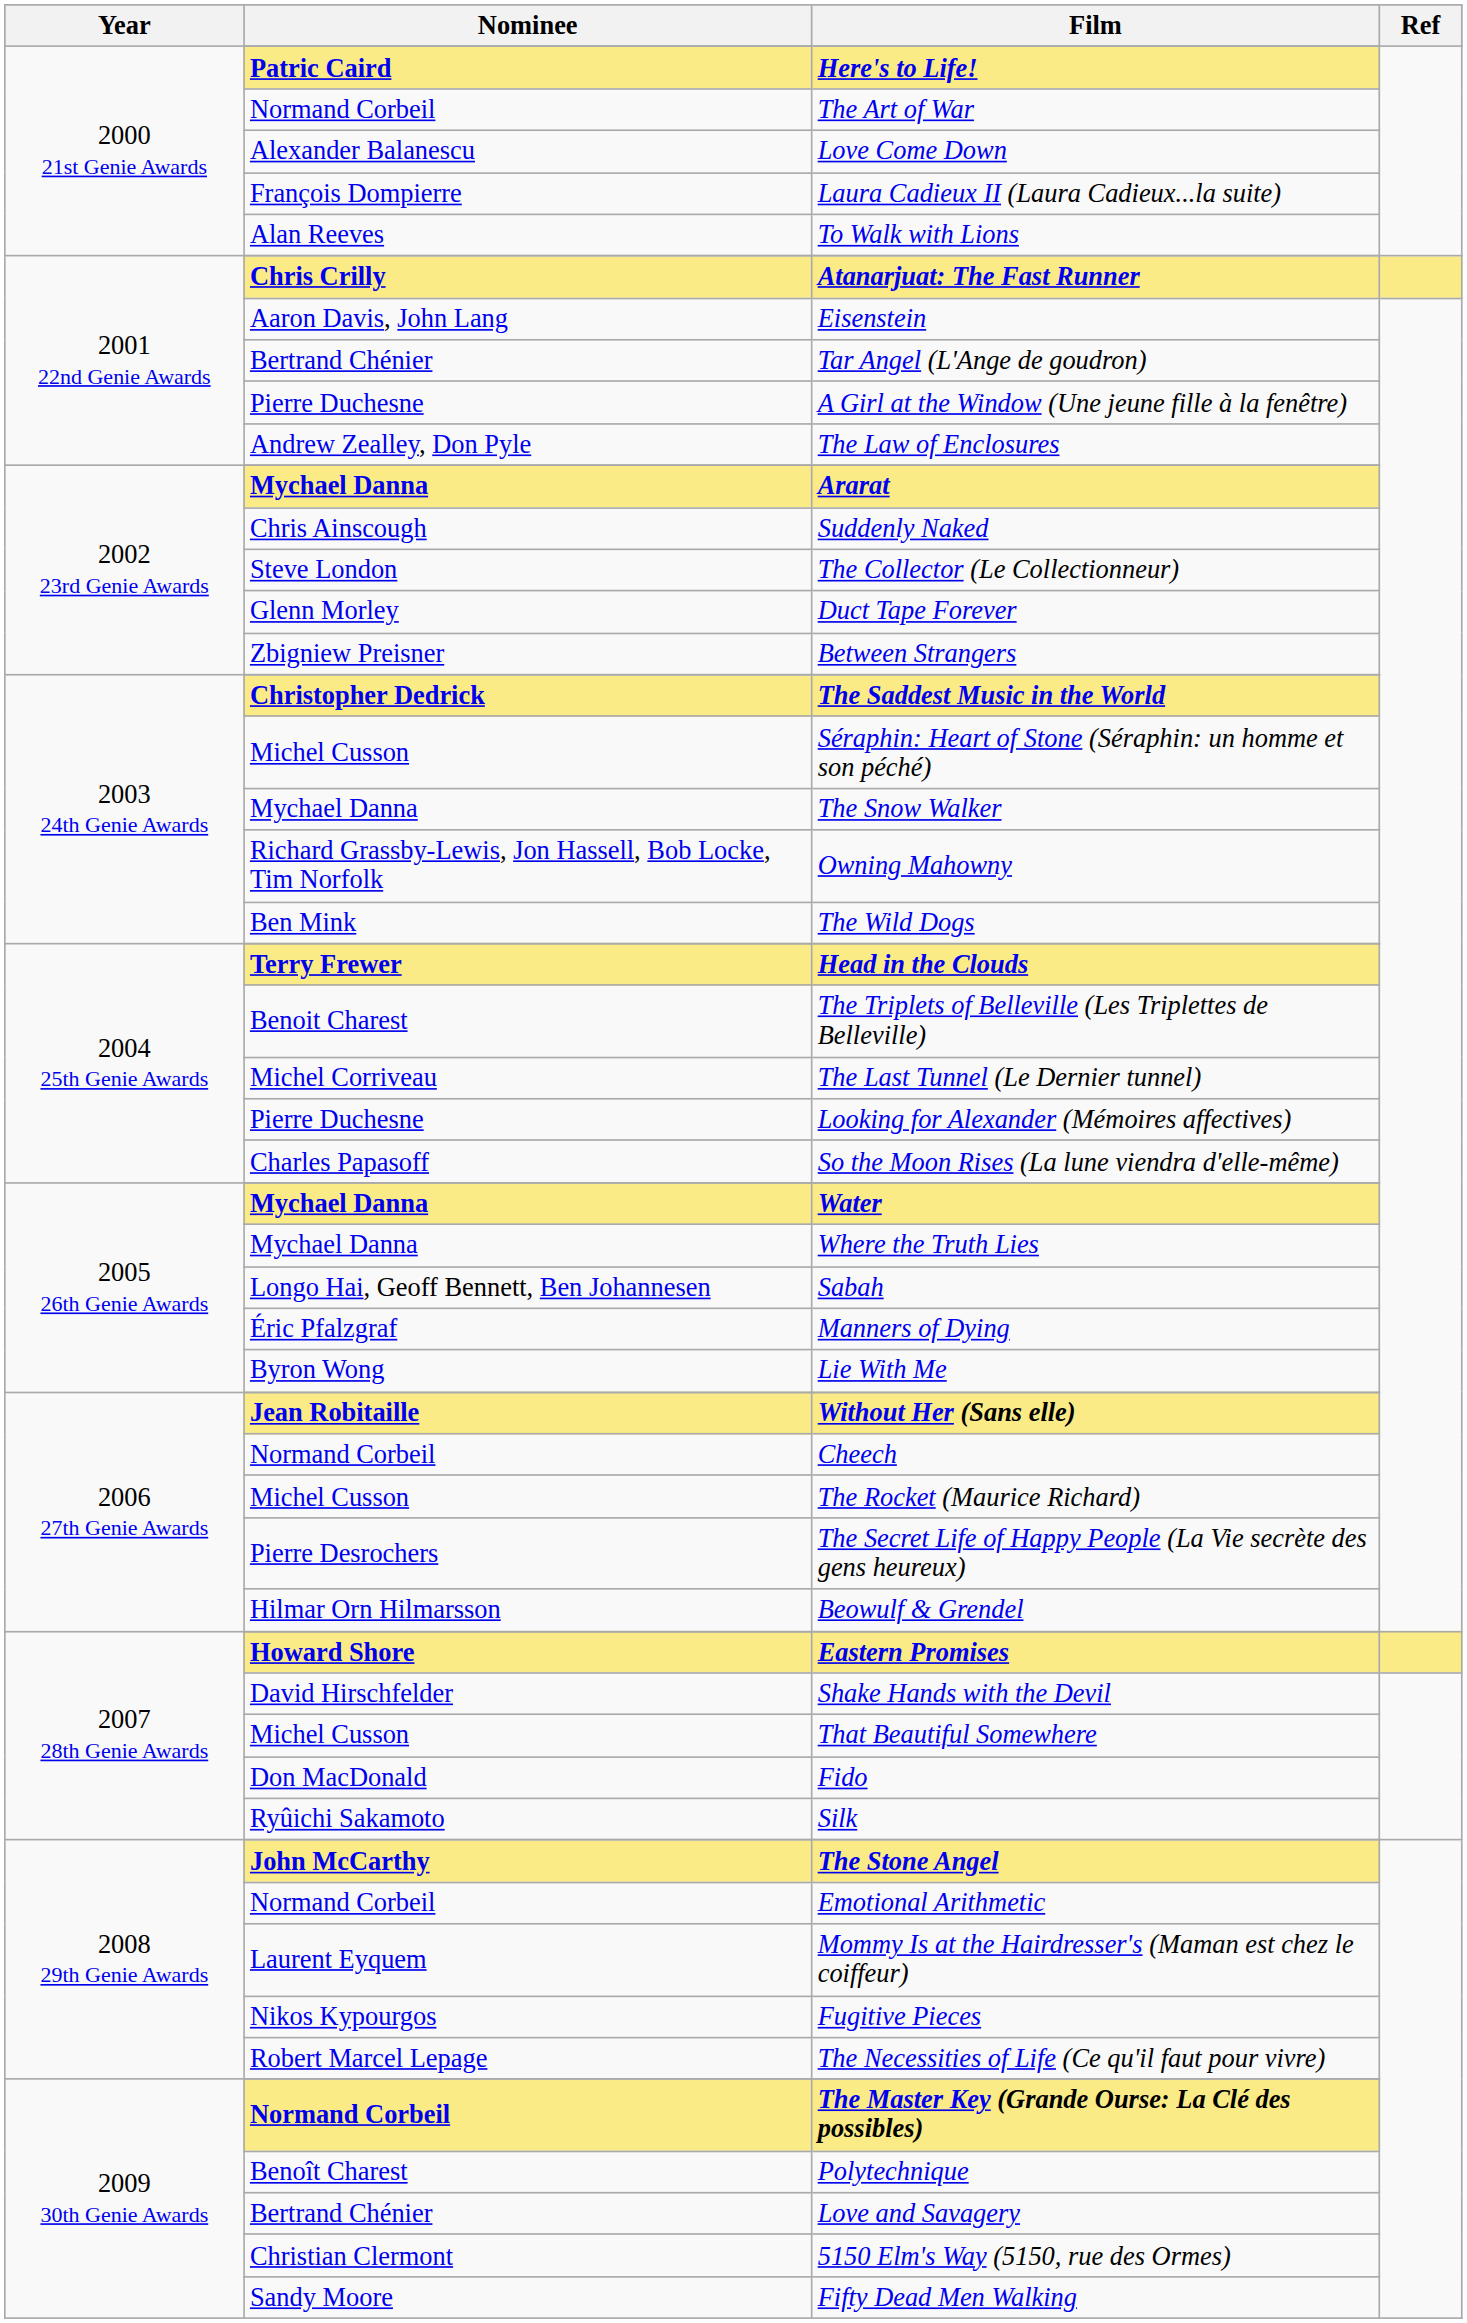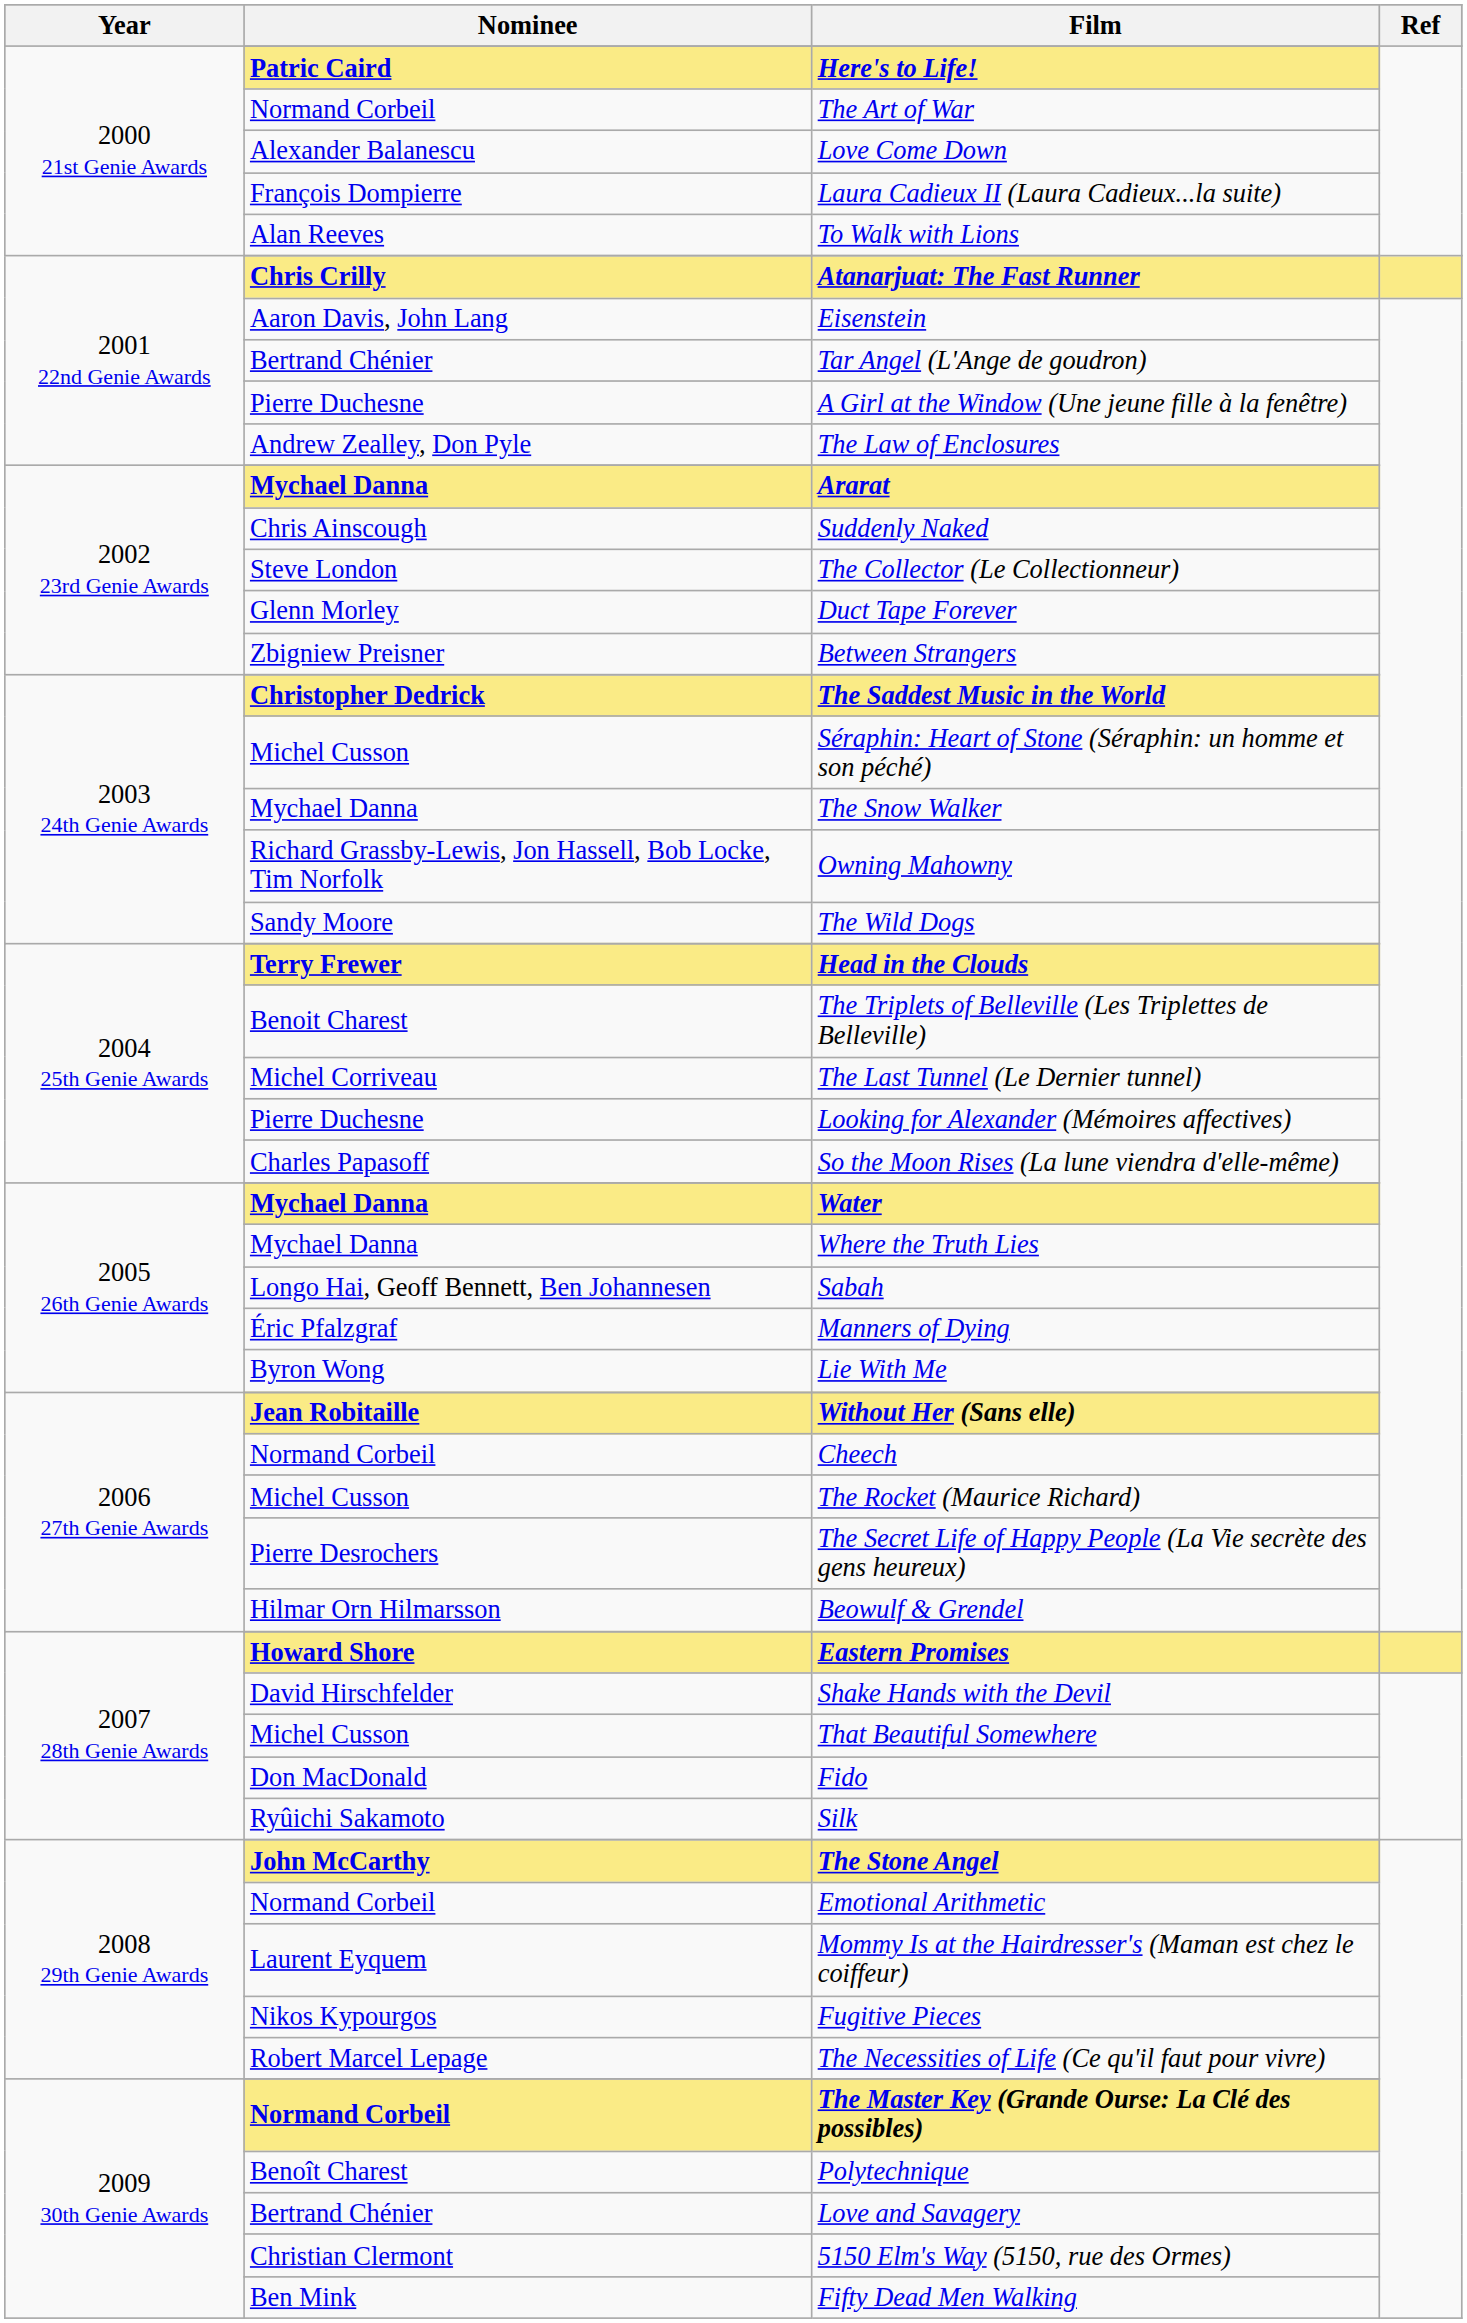The Wild Dogs | Nominee: Ben Mink -> Sandy Moore
Fifty Dead Men Walking | Nominee: Sandy Moore -> Ben Mink
